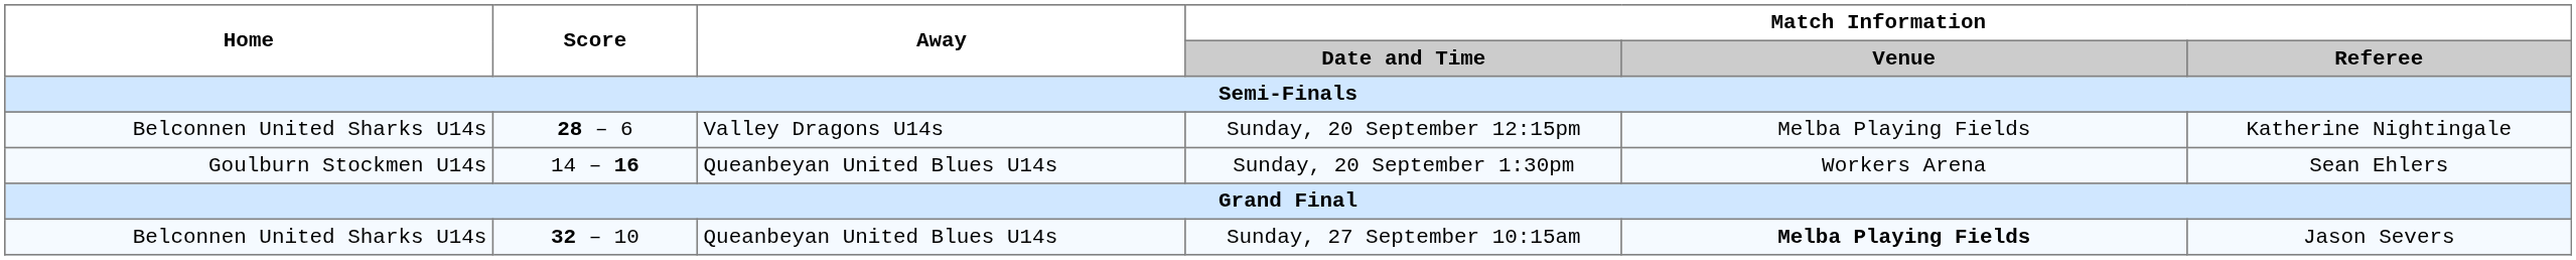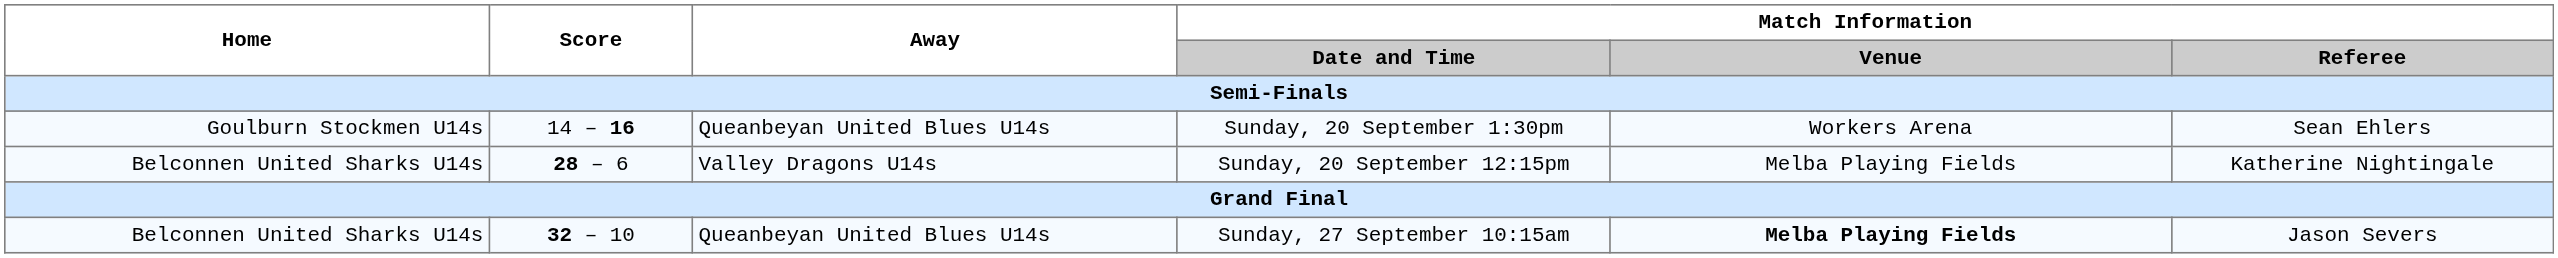rows swapped: Sunday, 20 September 12:15pm <-> Sunday, 20 September 1:30pm
